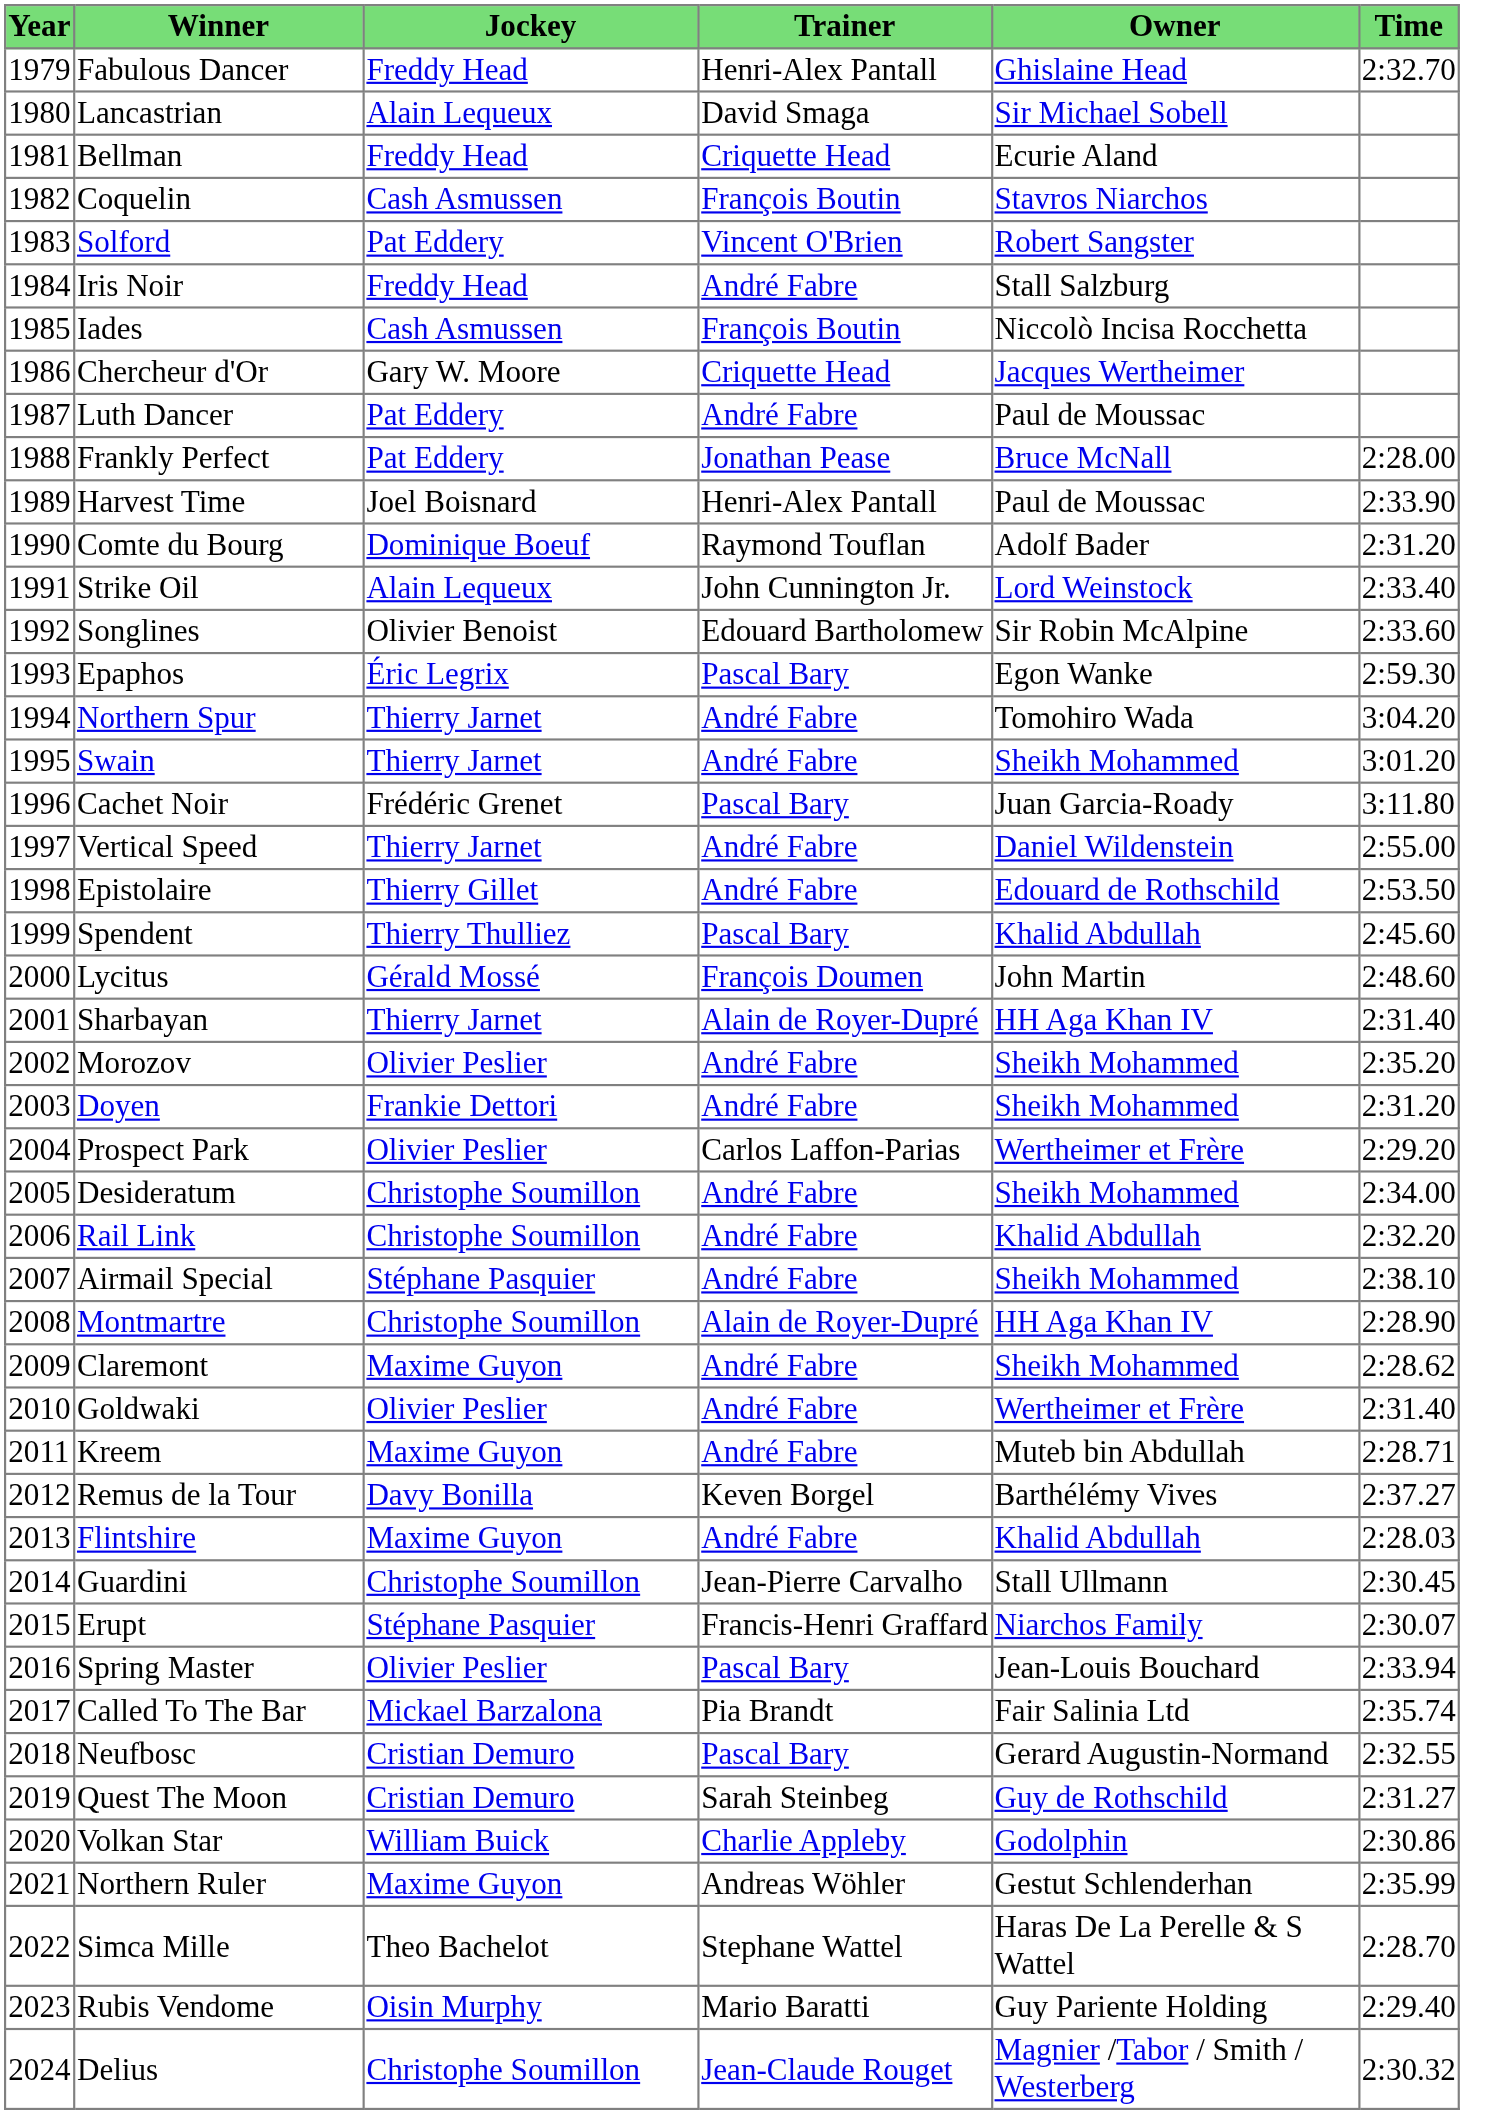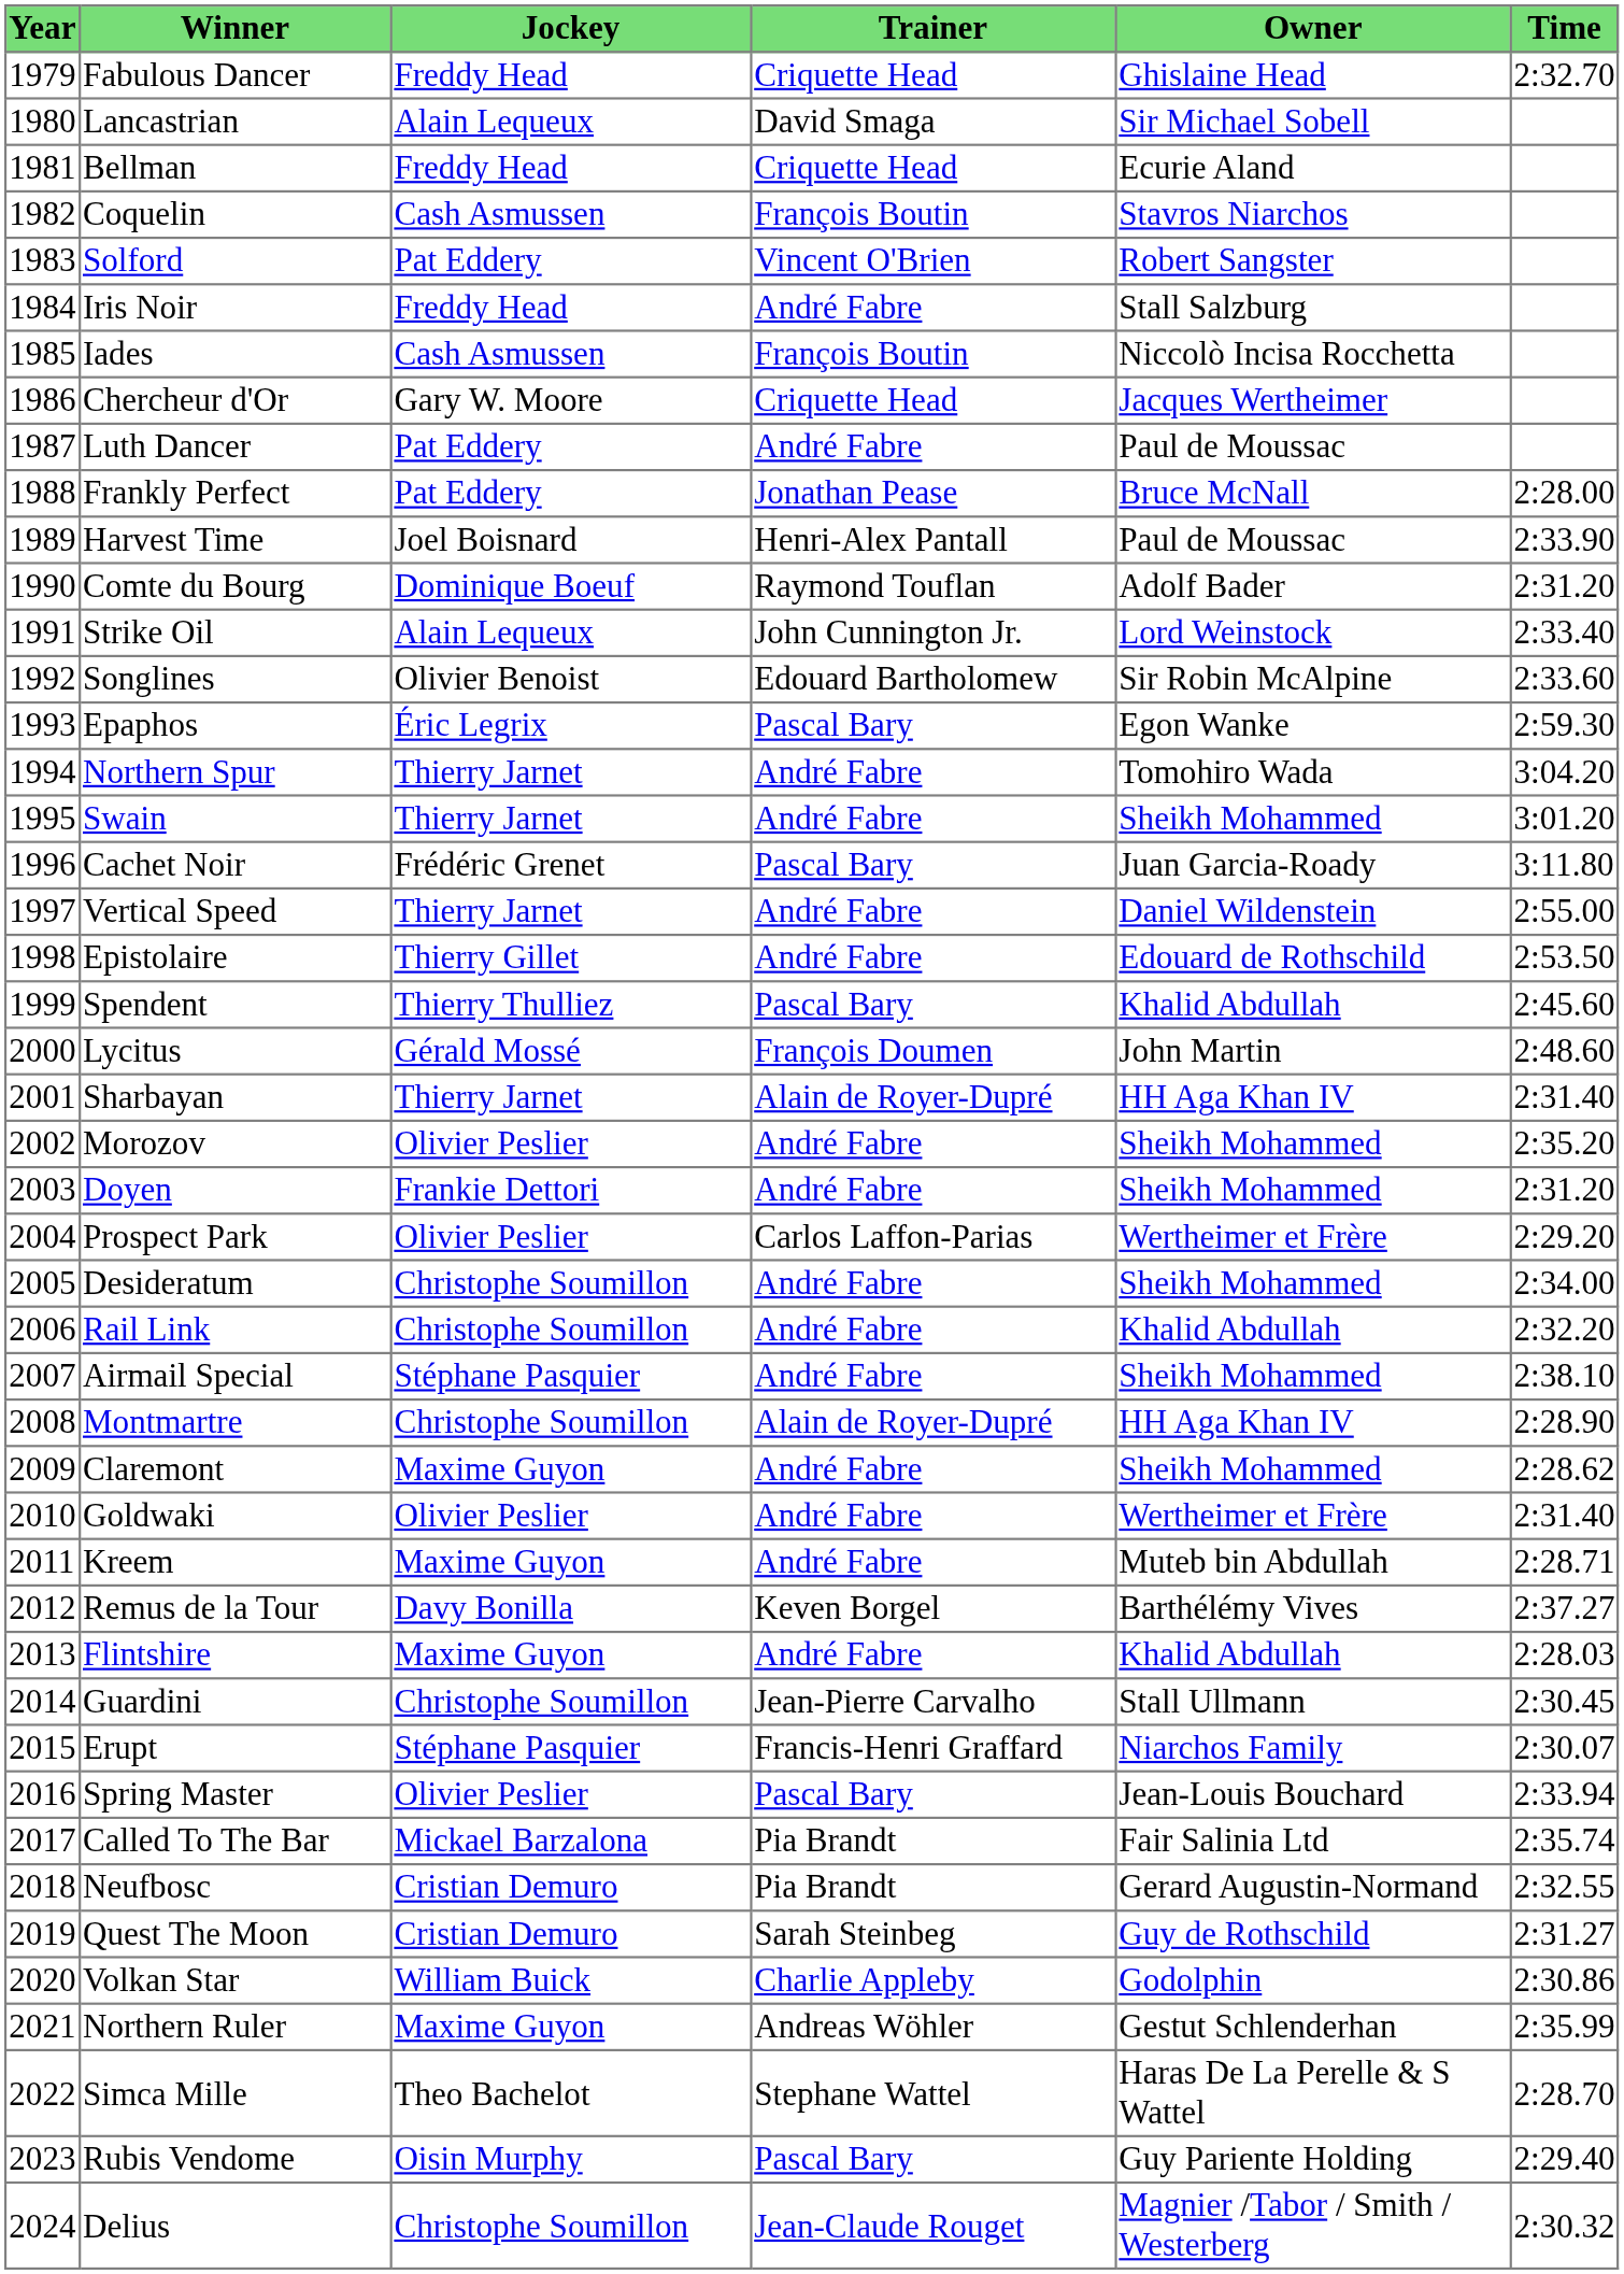Fabulous Dancer | Trainer: Henri-Alex Pantall -> Criquette Head
Neufbosc | Trainer: Pascal Bary -> Pia Brandt
Rubis Vendome | Trainer: Mario Baratti -> Pascal Bary
